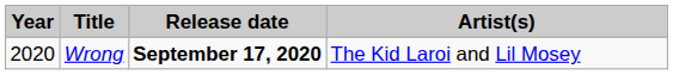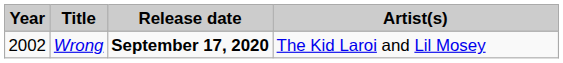Wrong | Year: 2020 -> 2002
